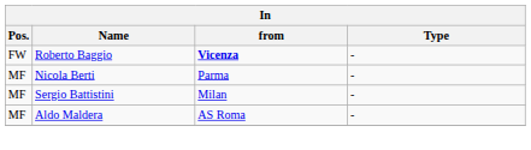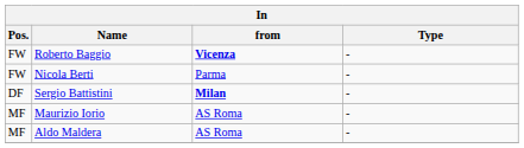Nicola Berti | Pos.: MF -> FW
Sergio Battistini | Pos.: MF -> DF
Sergio Battistini | from: normal -> bold
+ row: MF | Maurizio Iorio | AS Roma | -
